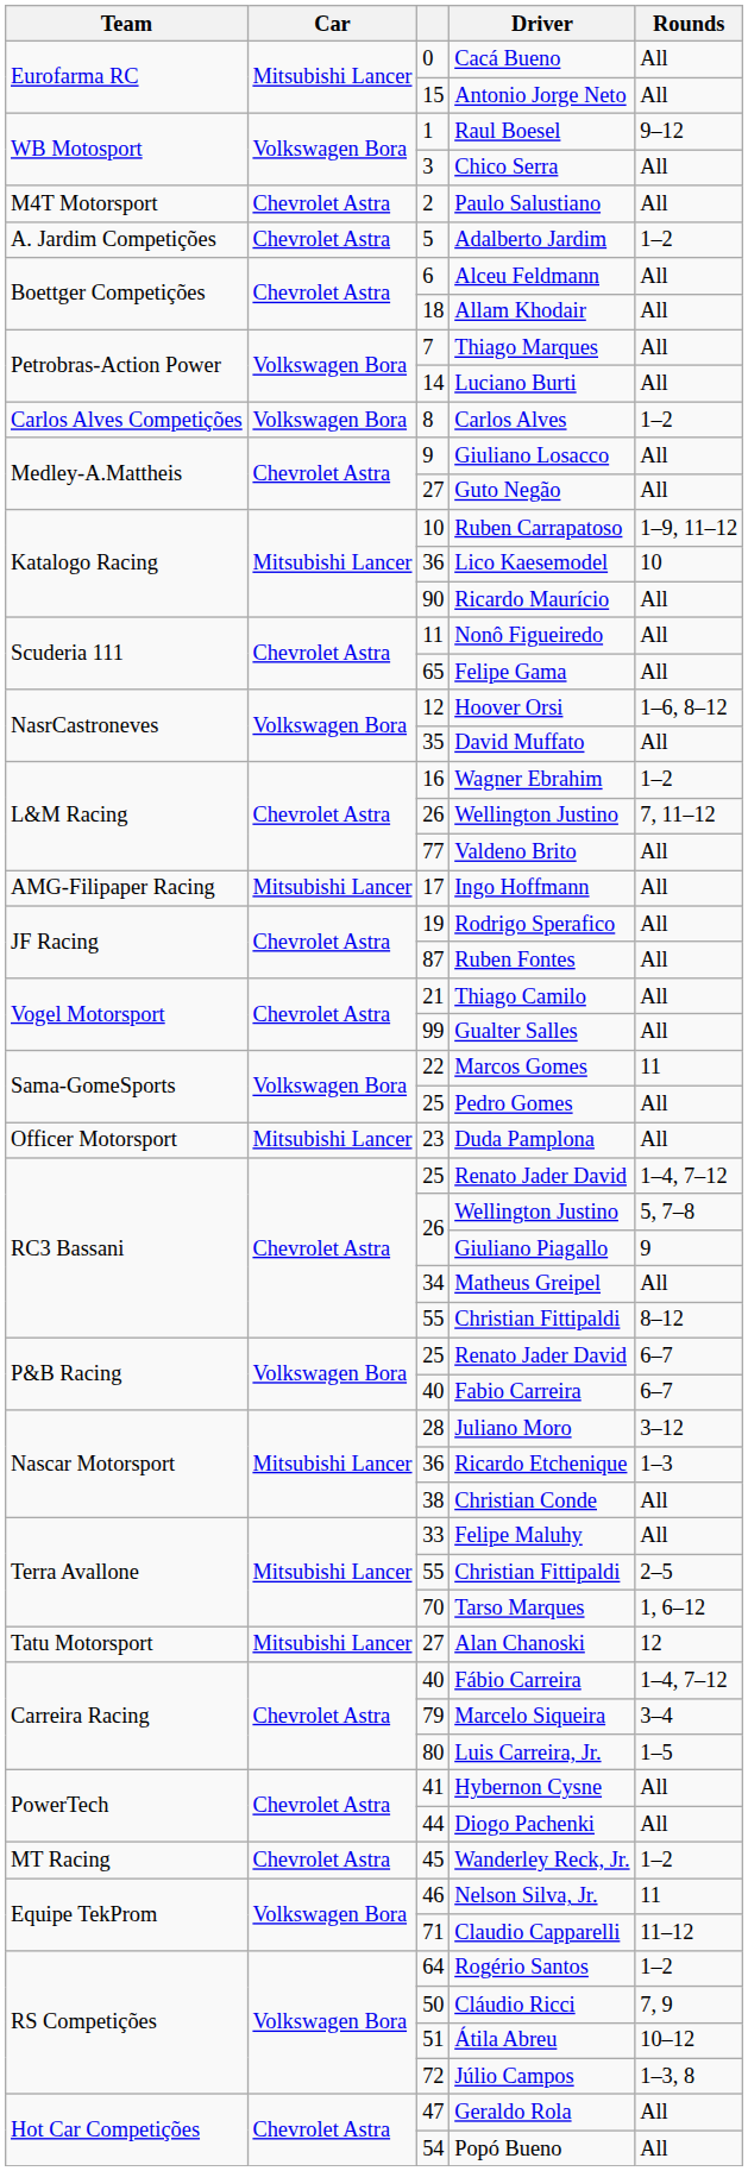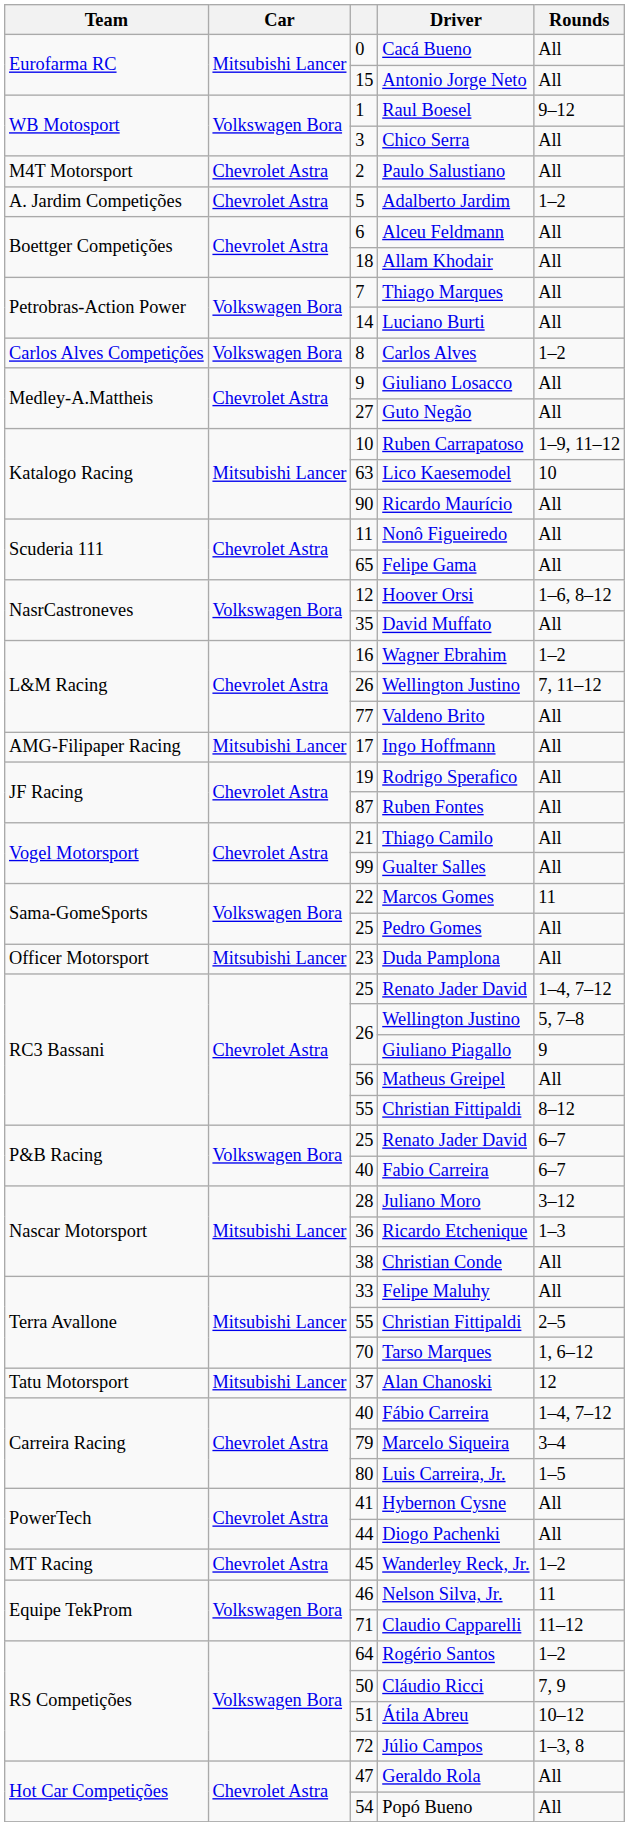Lico Kaesemodel | column 3: 36 -> 63
Matheus Greipel | column 3: 34 -> 56
Alan Chanoski | column 3: 27 -> 37
